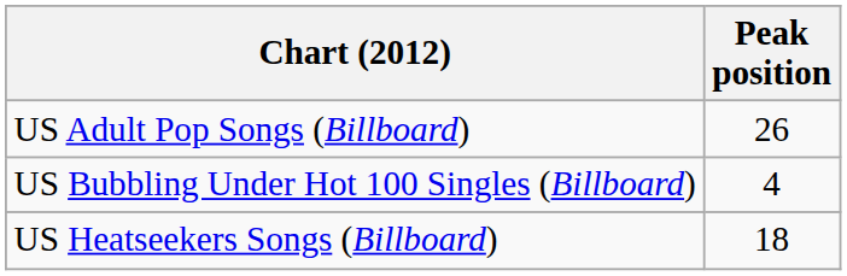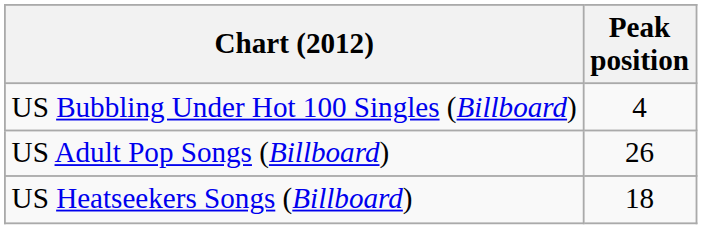rows swapped: US Bubbling Under Hot 100 Singles (Billboard) <-> US Adult Pop Songs (Billboard)
